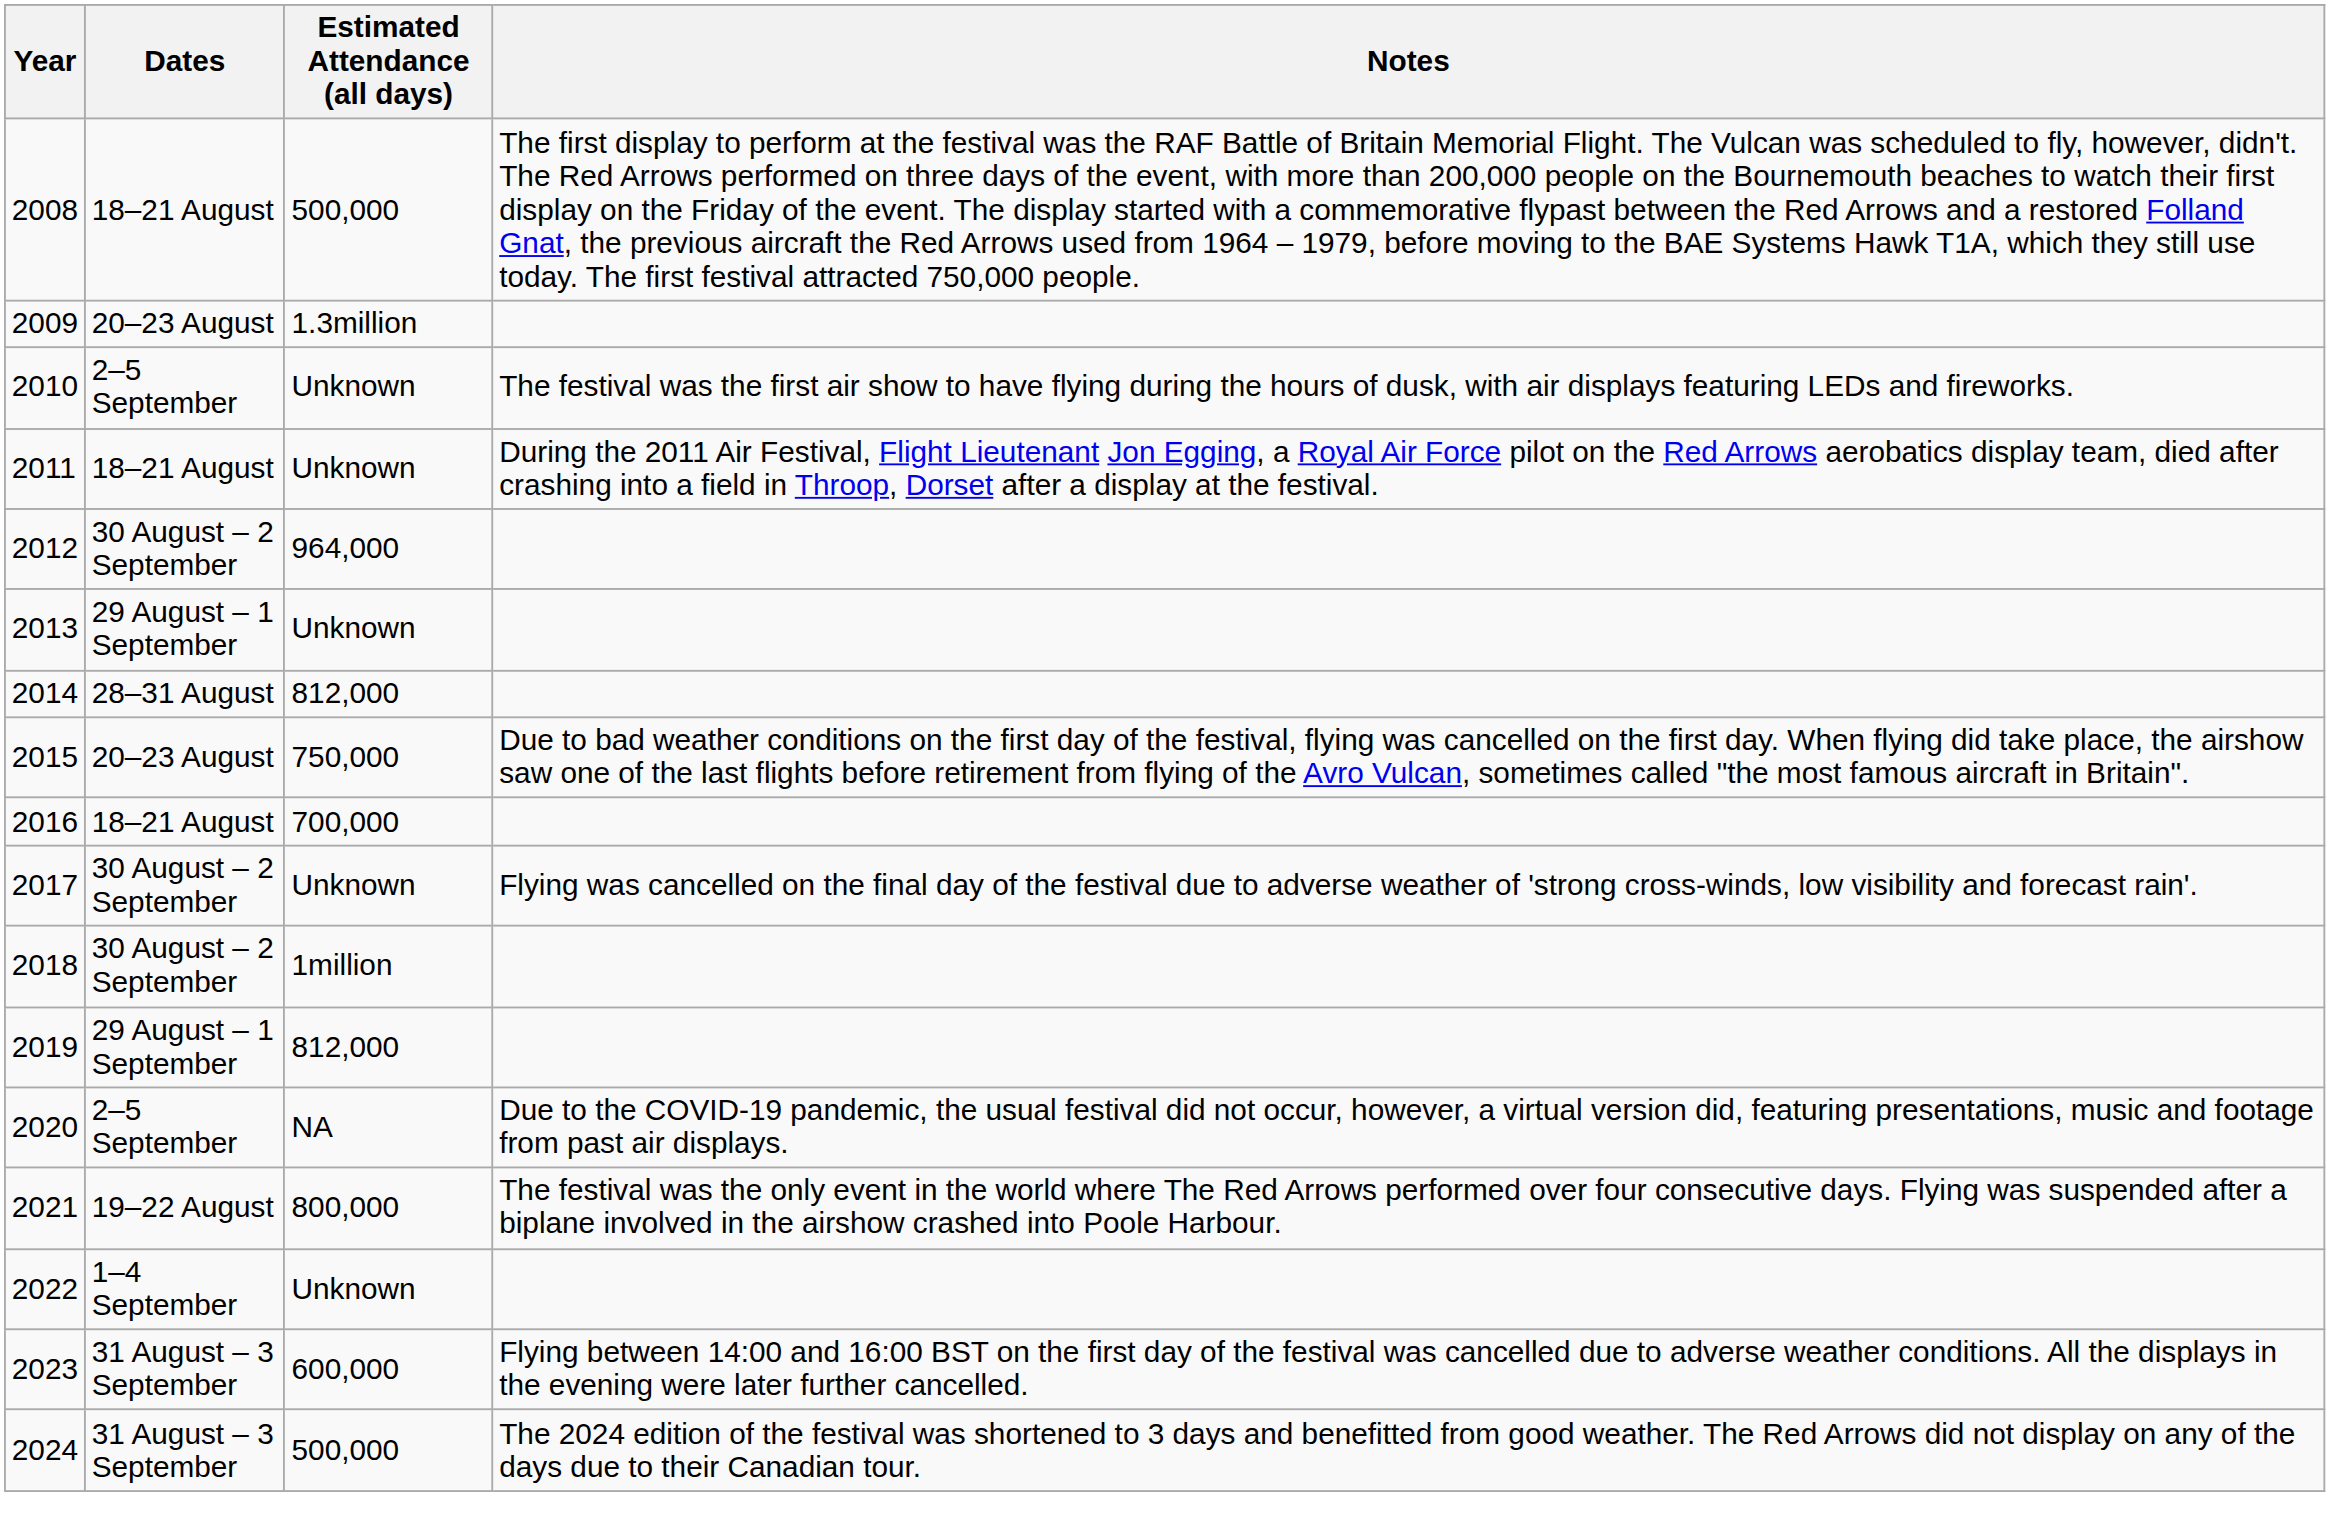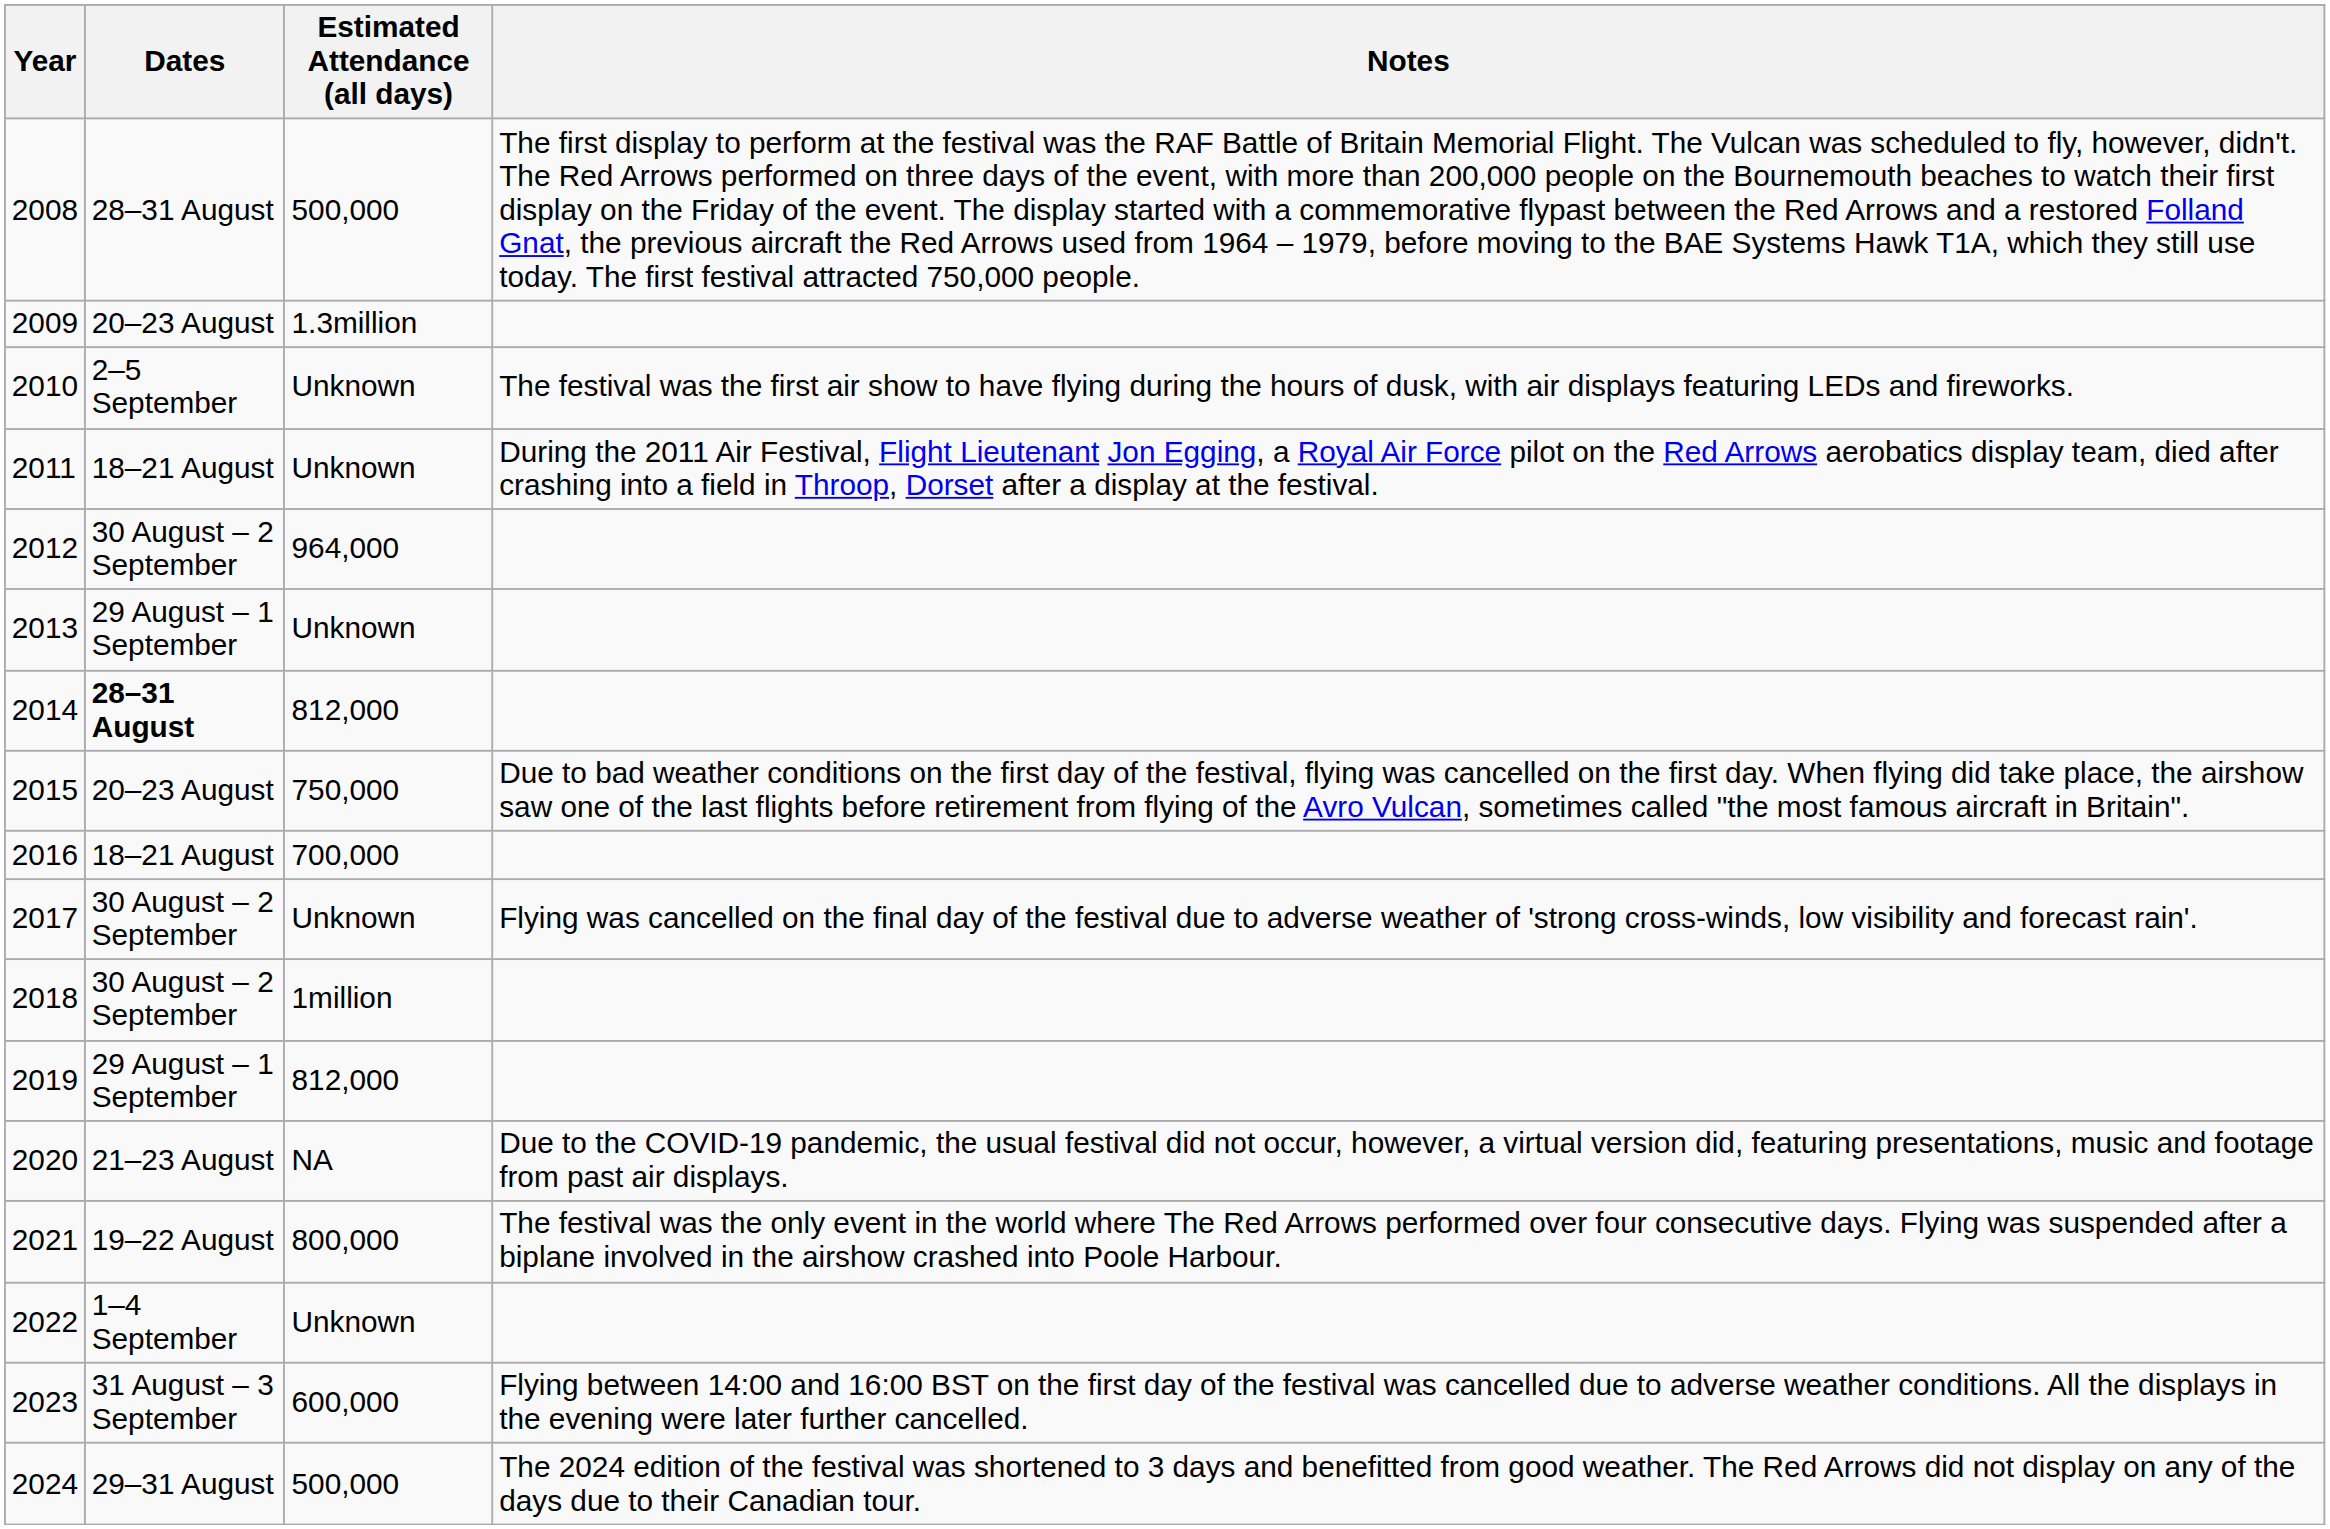2008 | Dates: 18–21 August -> 28–31 August
2014 | Dates: normal -> bold
2020 | Dates: 2–5 September -> 21–23 August
2024 | Dates: 31 August – 3 September -> 29–31 August
